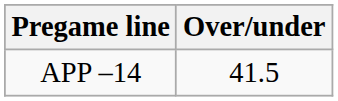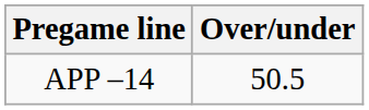APP –14 | Over/under: 41.5 -> 50.5
